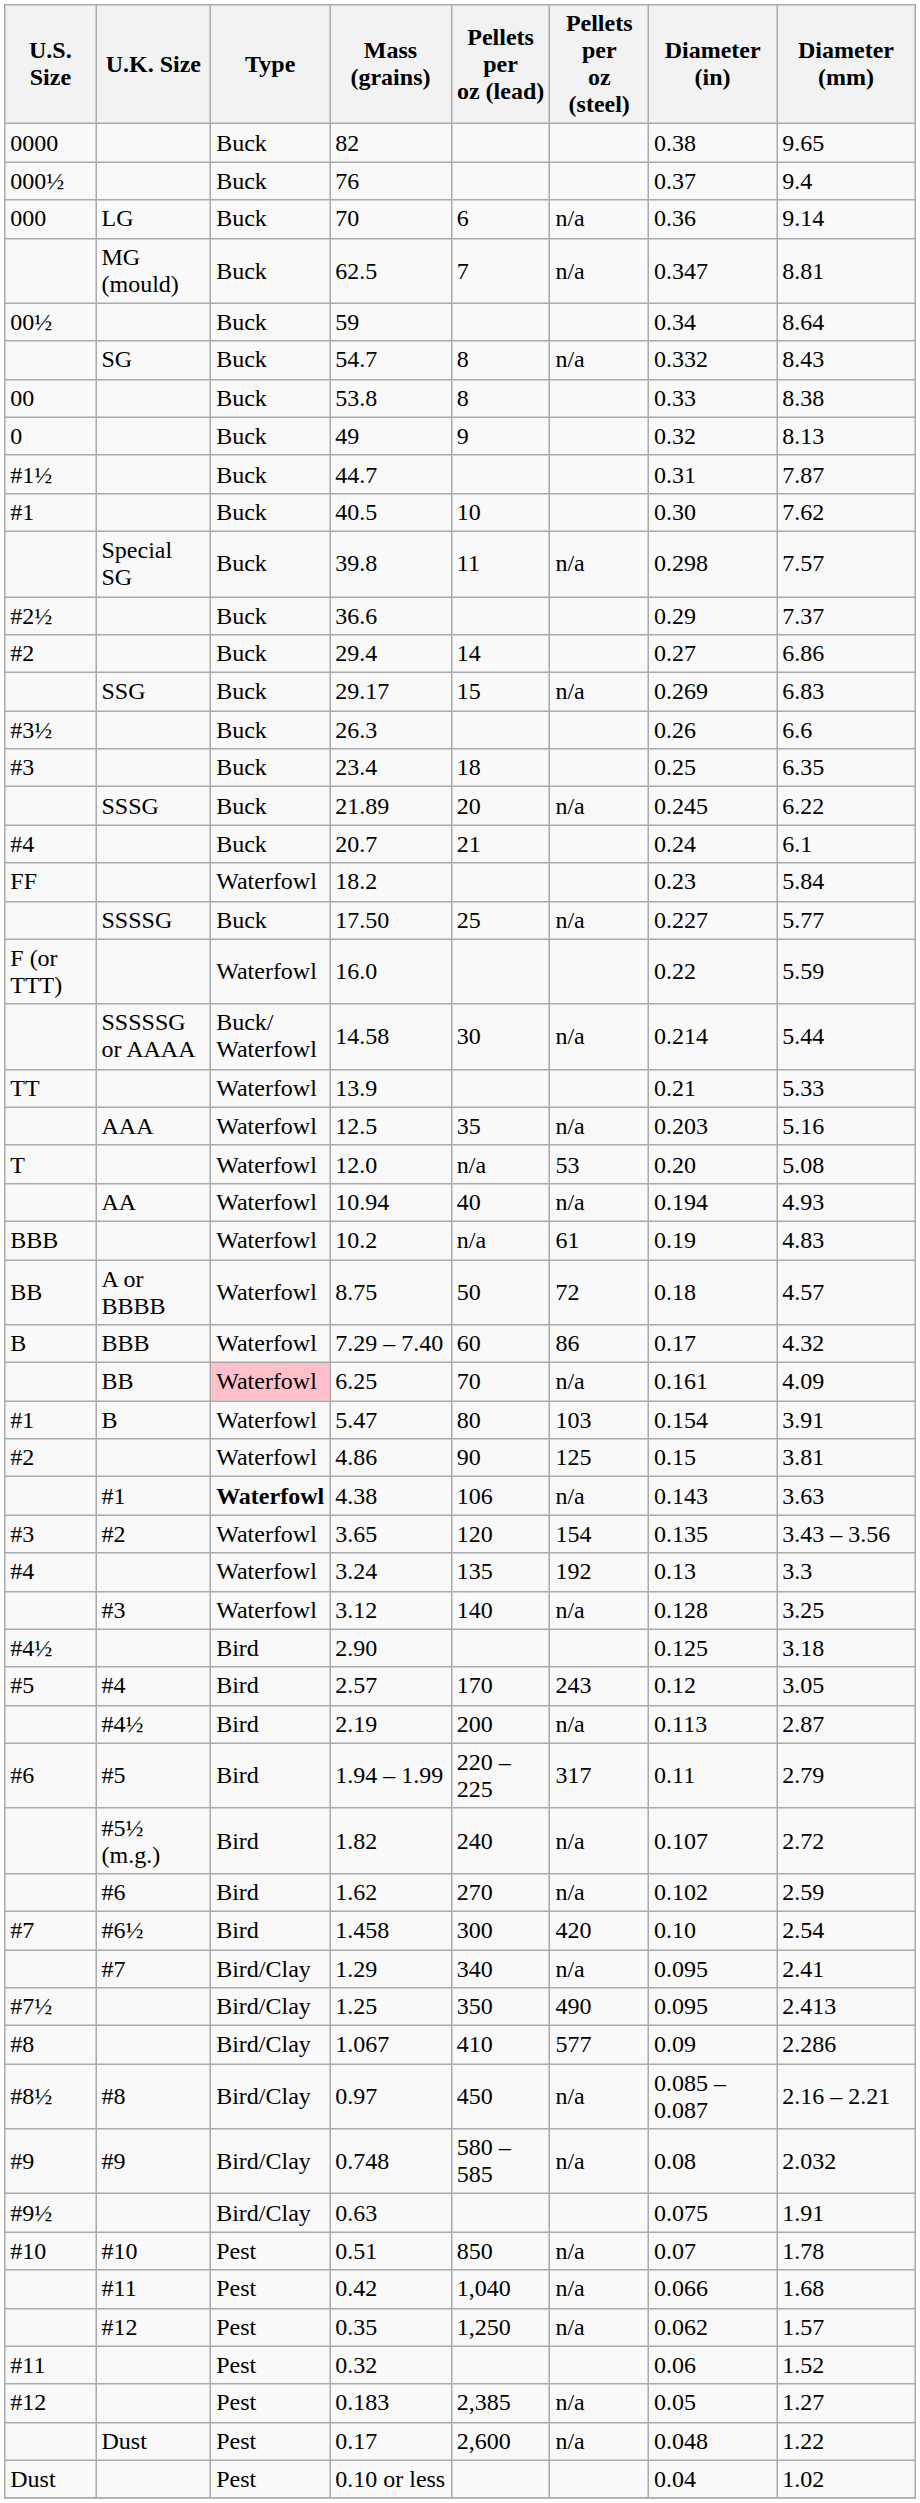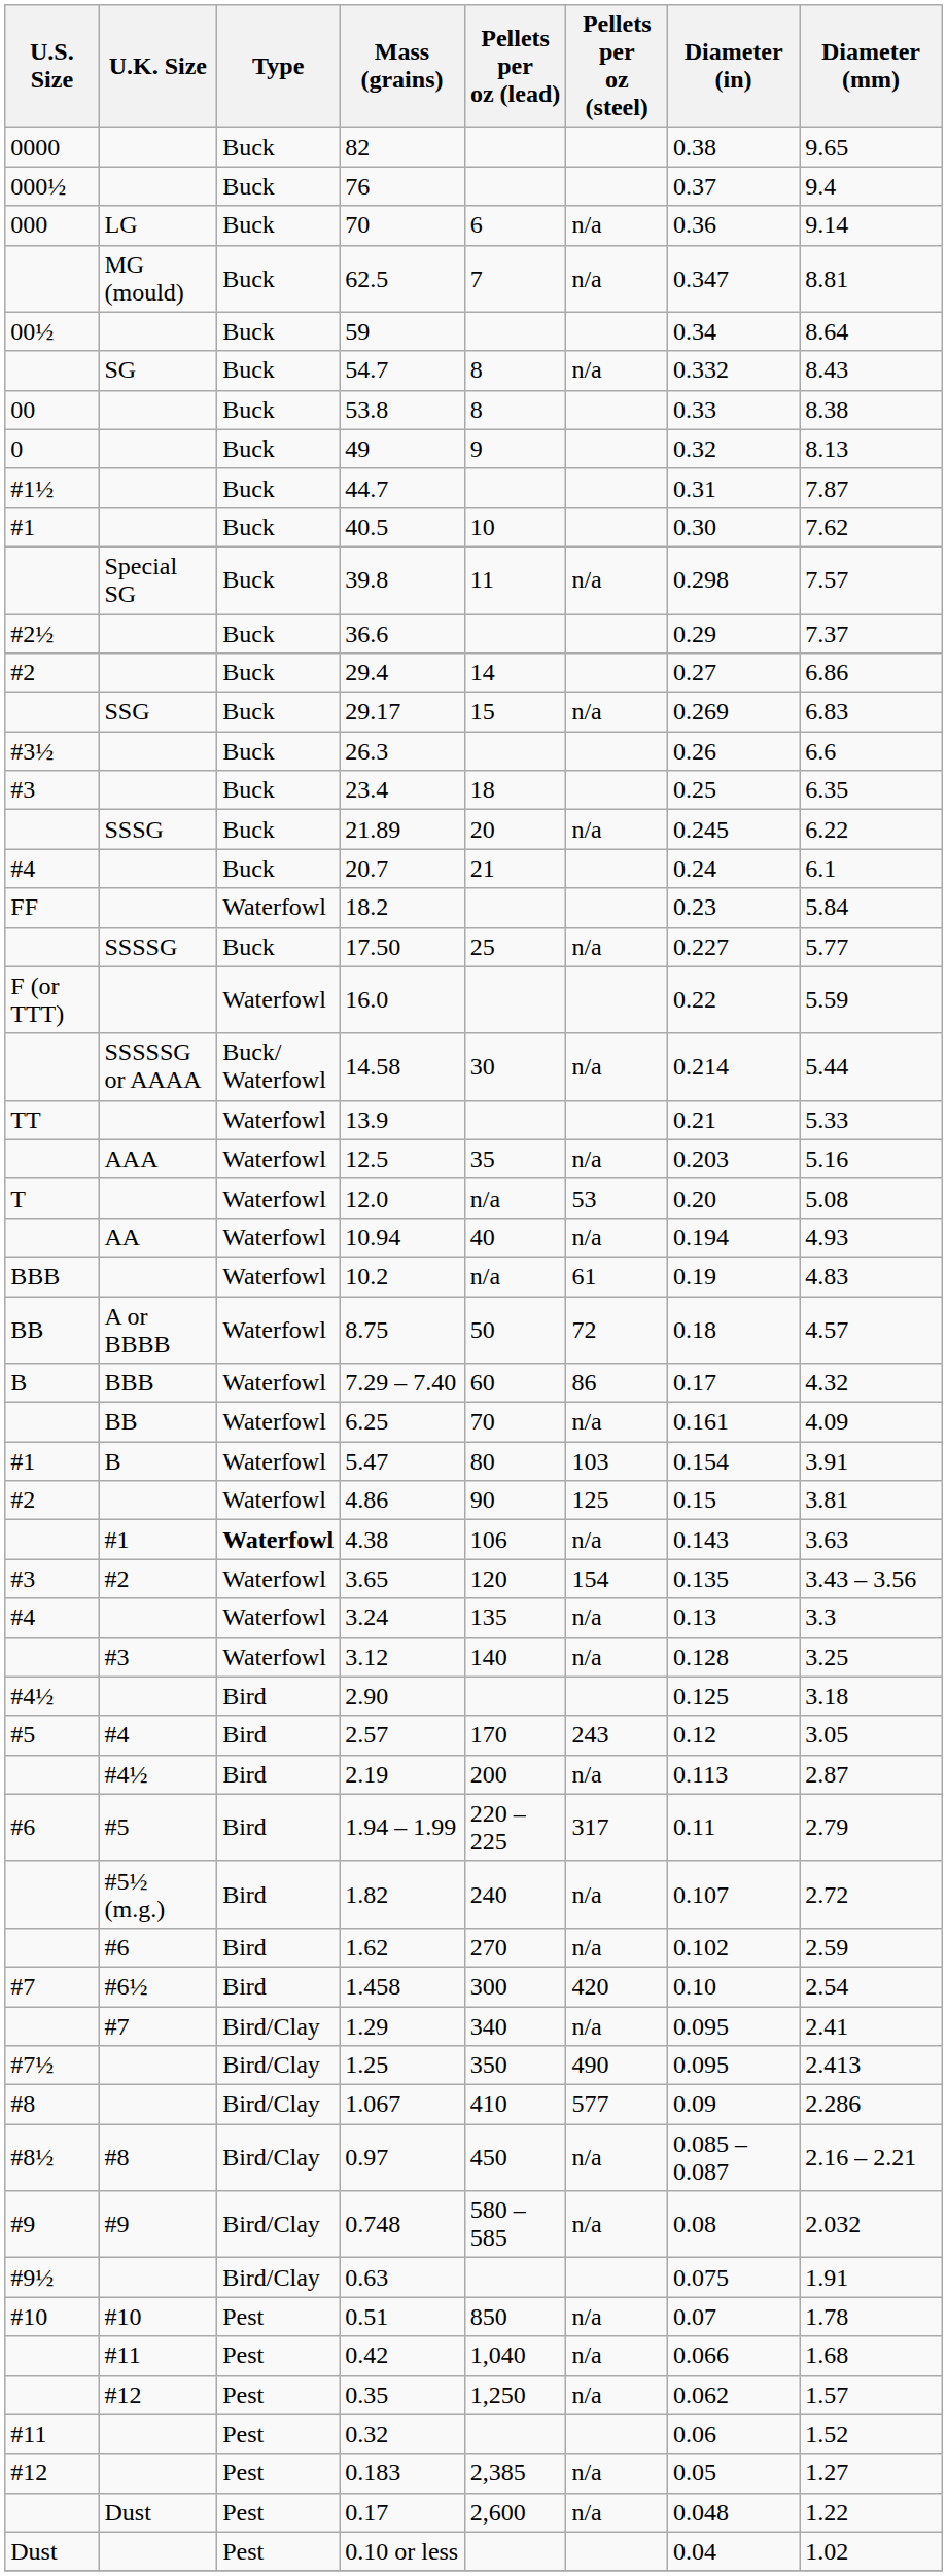6.25 | Type: pink background -> no background
3.24 | Pellets per oz (steel): 192 -> n/a
